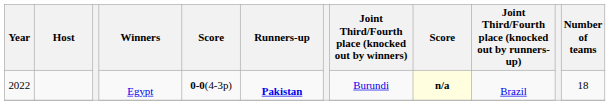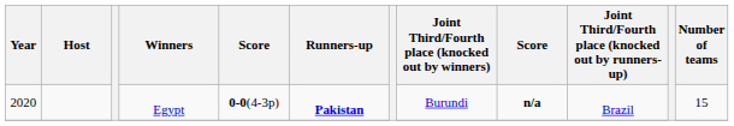Egypt | Year: 2022 -> 2020
Egypt | column 9: lightyellow background -> no background
Egypt | Number of teams: 18 -> 15
